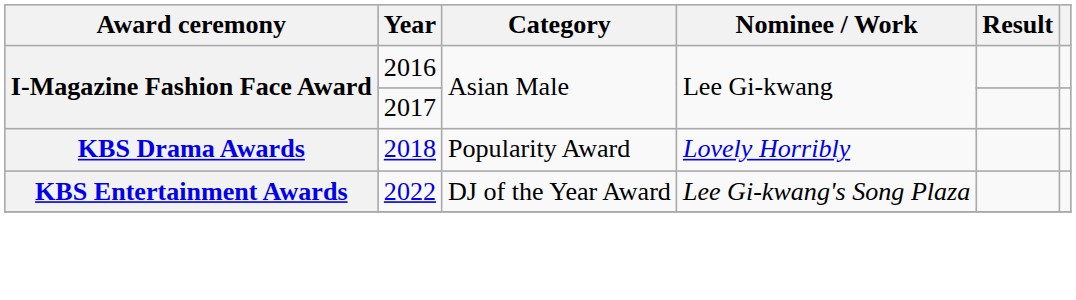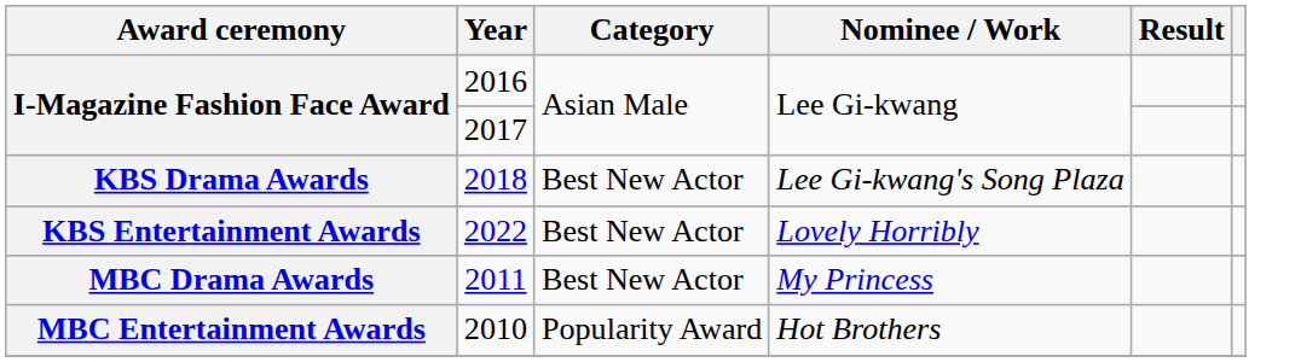2018 | Category: Popularity Award -> Best New Actor
2018 | Nominee / Work: Lovely Horribly -> Lee Gi-kwang's Song Plaza
2022 | Category: DJ of the Year Award -> Best New Actor
2022 | Nominee / Work: Lee Gi-kwang's Song Plaza -> Lovely Horribly
+ row: MBC Drama Awards | 2011 | Best New Actor | My Princess
+ row: MBC Entertainment Awards | 2010 | Popularity Award | Hot Brothers
